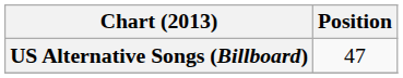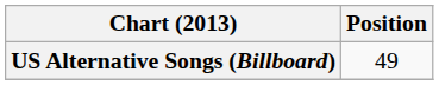US Alternative Songs (Billboard) | Position: 47 -> 49
